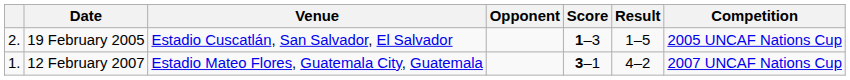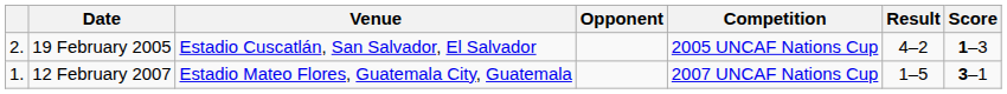columns swapped: Score <-> Competition
19 February 2005 | Result: 1–5 -> 4–2
12 February 2007 | Result: 4–2 -> 1–5
